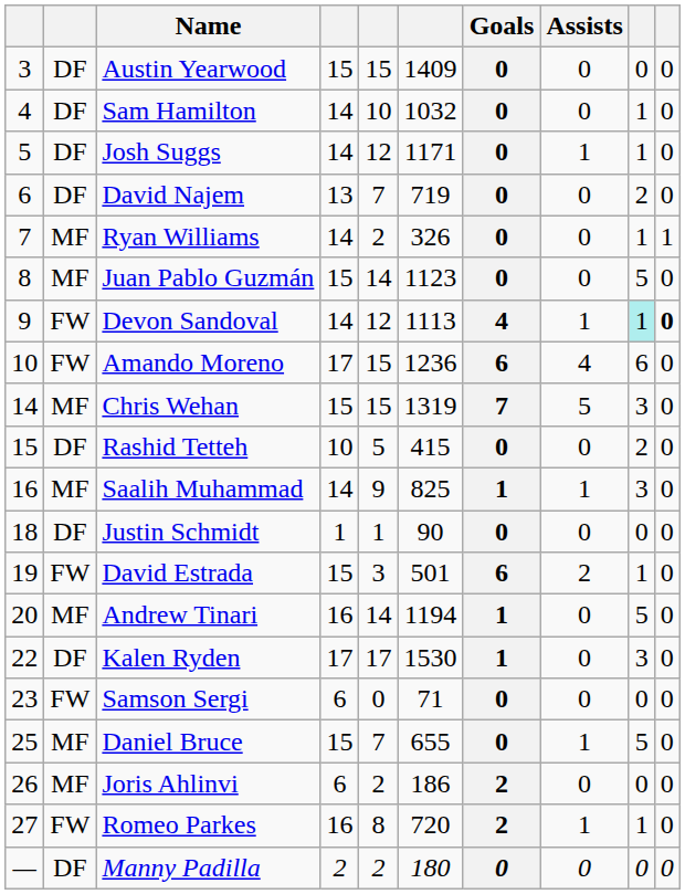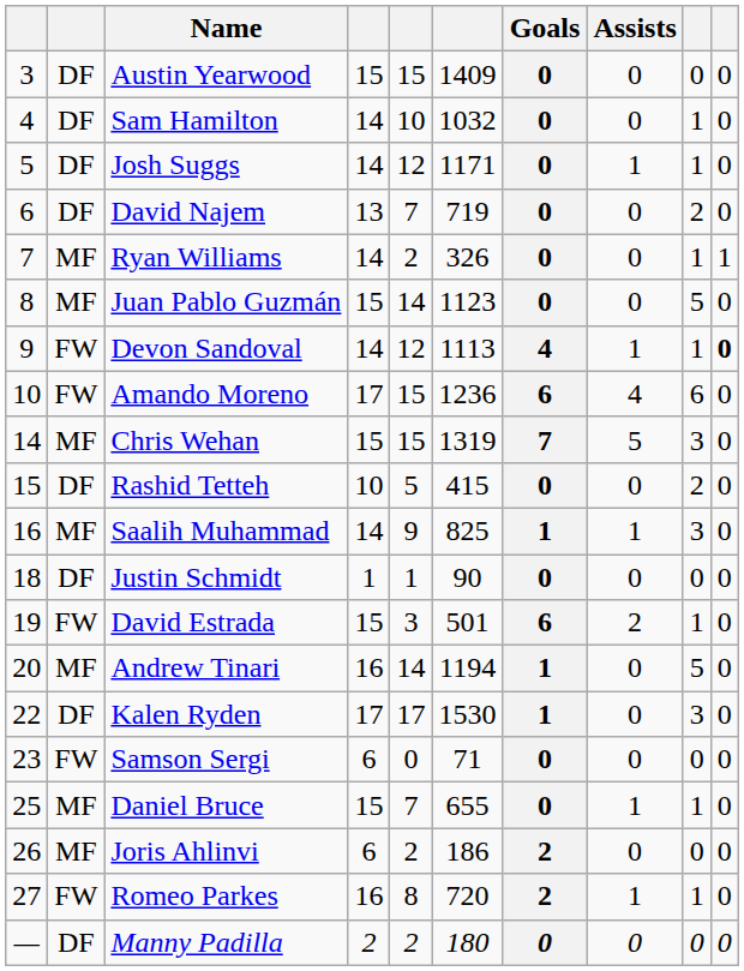Devon Sandoval | column 9: paleturquoise background -> no background
Daniel Bruce | column 9: 5 -> 1
